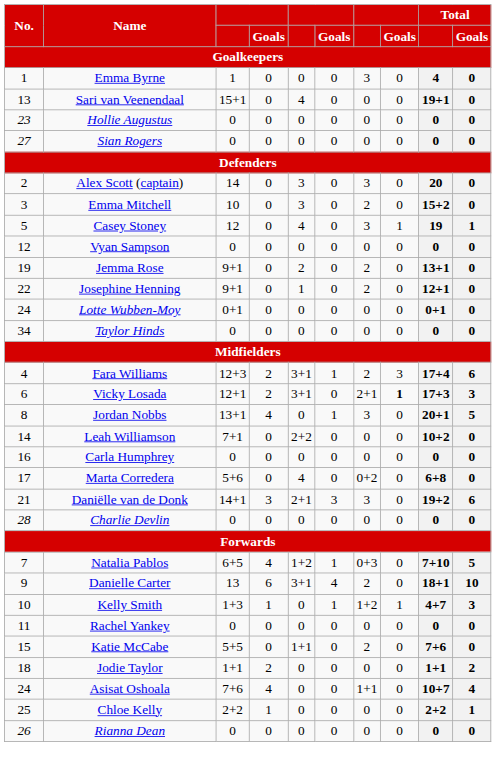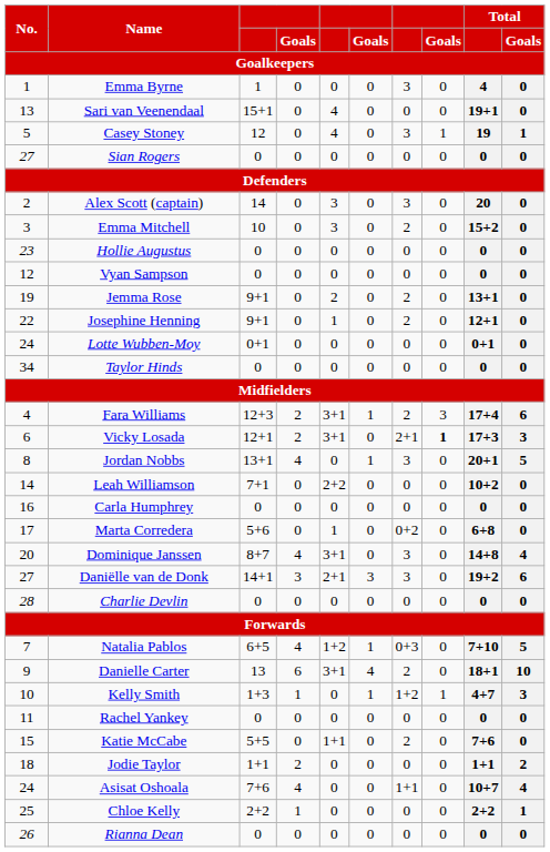rows swapped: Hollie Augustus <-> Casey Stoney
Marta Corredera | column 5: 4 -> 1
+ row: 20 | Dominique Janssen | 8+7 | 4 | 3+1 | 0 | 3 | 0 | 14+8 | 4
Daniëlle van de Donk | No.: 21 -> 27
